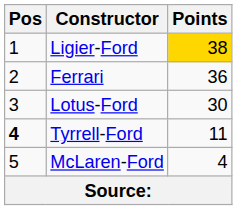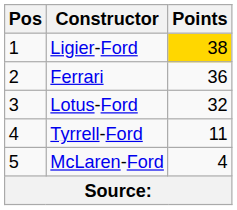Lotus-Ford | Points: 30 -> 32
Tyrrell-Ford | Pos: bold -> normal
